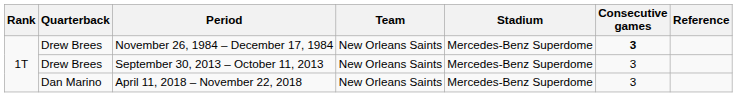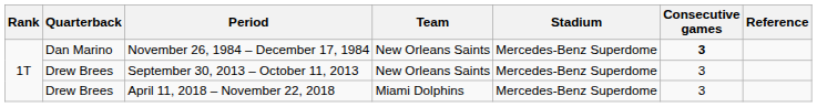November 26, 1984 – December 17, 1984 | Quarterback: Drew Brees -> Dan Marino
April 11, 2018 – November 22, 2018 | Quarterback: Dan Marino -> Drew Brees
April 11, 2018 – November 22, 2018 | Team: New Orleans Saints -> Miami Dolphins
